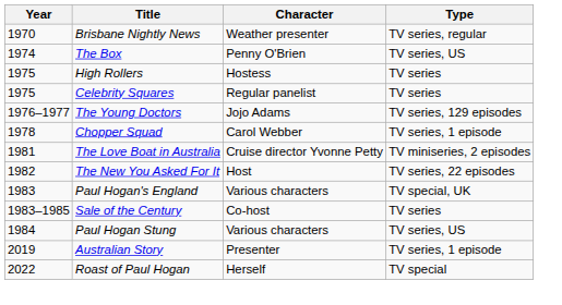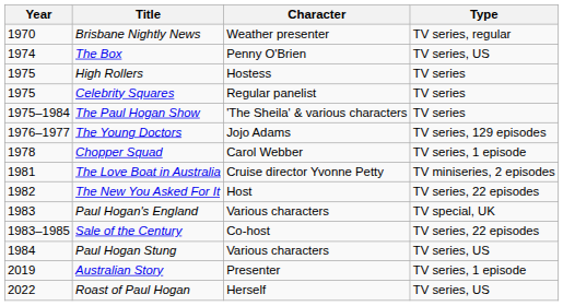+ row: 1975–1984 | The Paul Hogan Show | 'The Sheila' & various characters | TV series
Sale of the Century | Type: TV series -> TV series, 22 episodes
Roast of Paul Hogan | Type: TV special -> TV series, US
